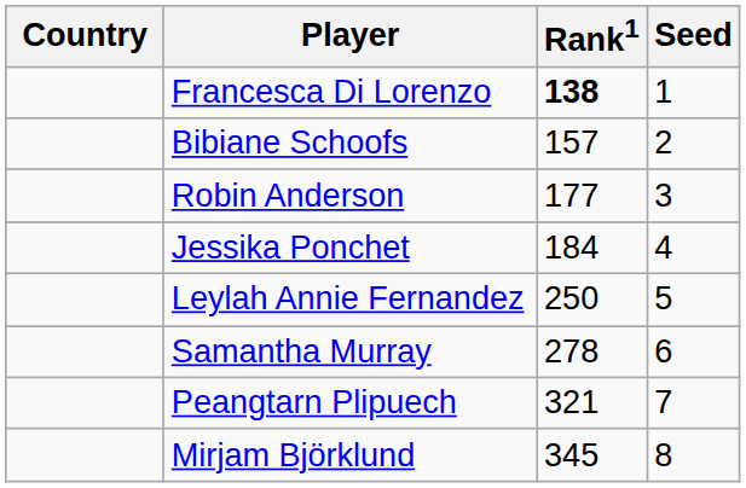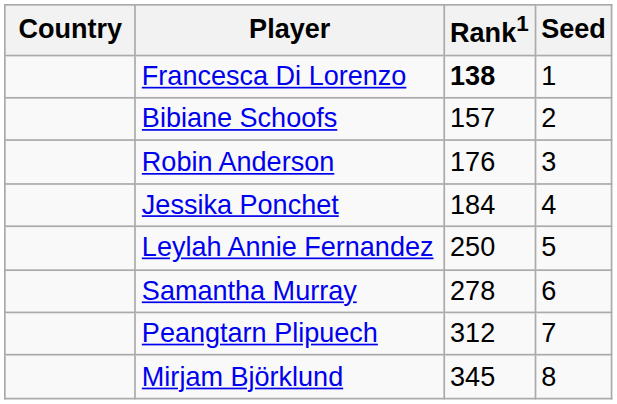Robin Anderson | Rank1: 177 -> 176
Peangtarn Plipuech | Rank1: 321 -> 312
